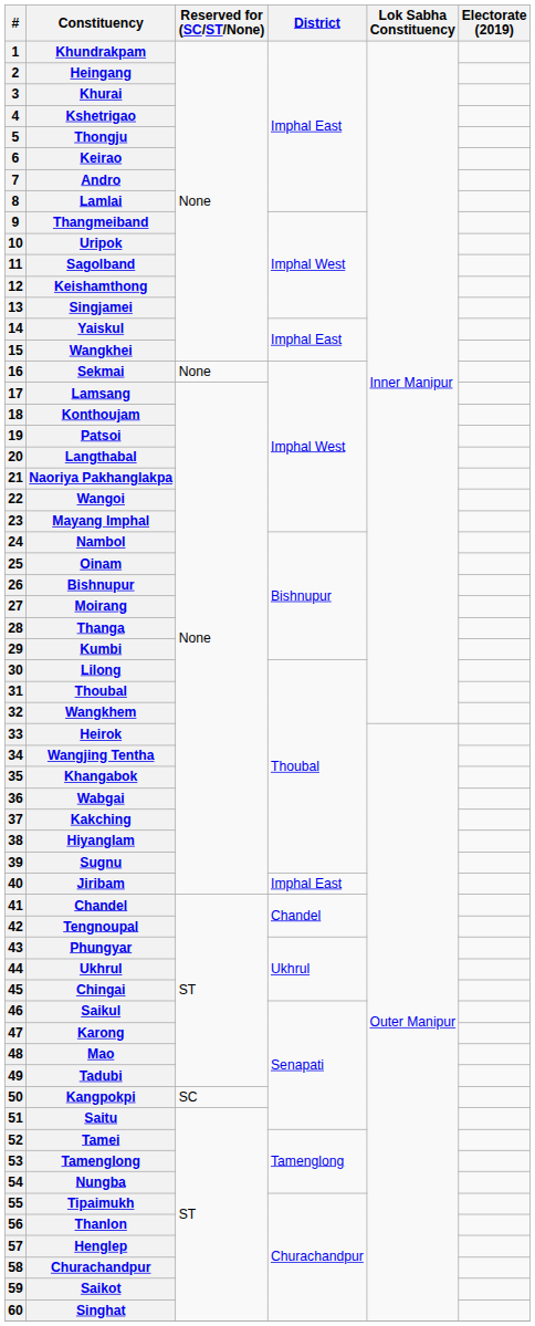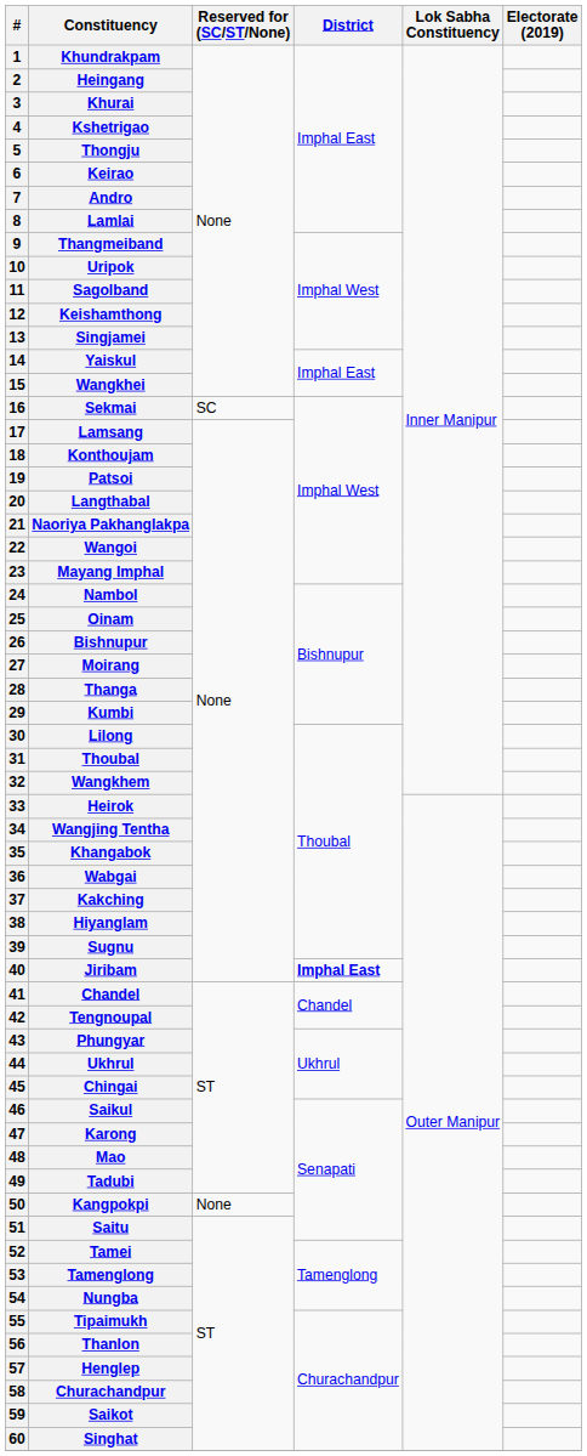Sekmai | Reserved for (SC/ST/None): None -> SC
Jiribam | District: normal -> bold
Kangpokpi | Reserved for (SC/ST/None): SC -> None
